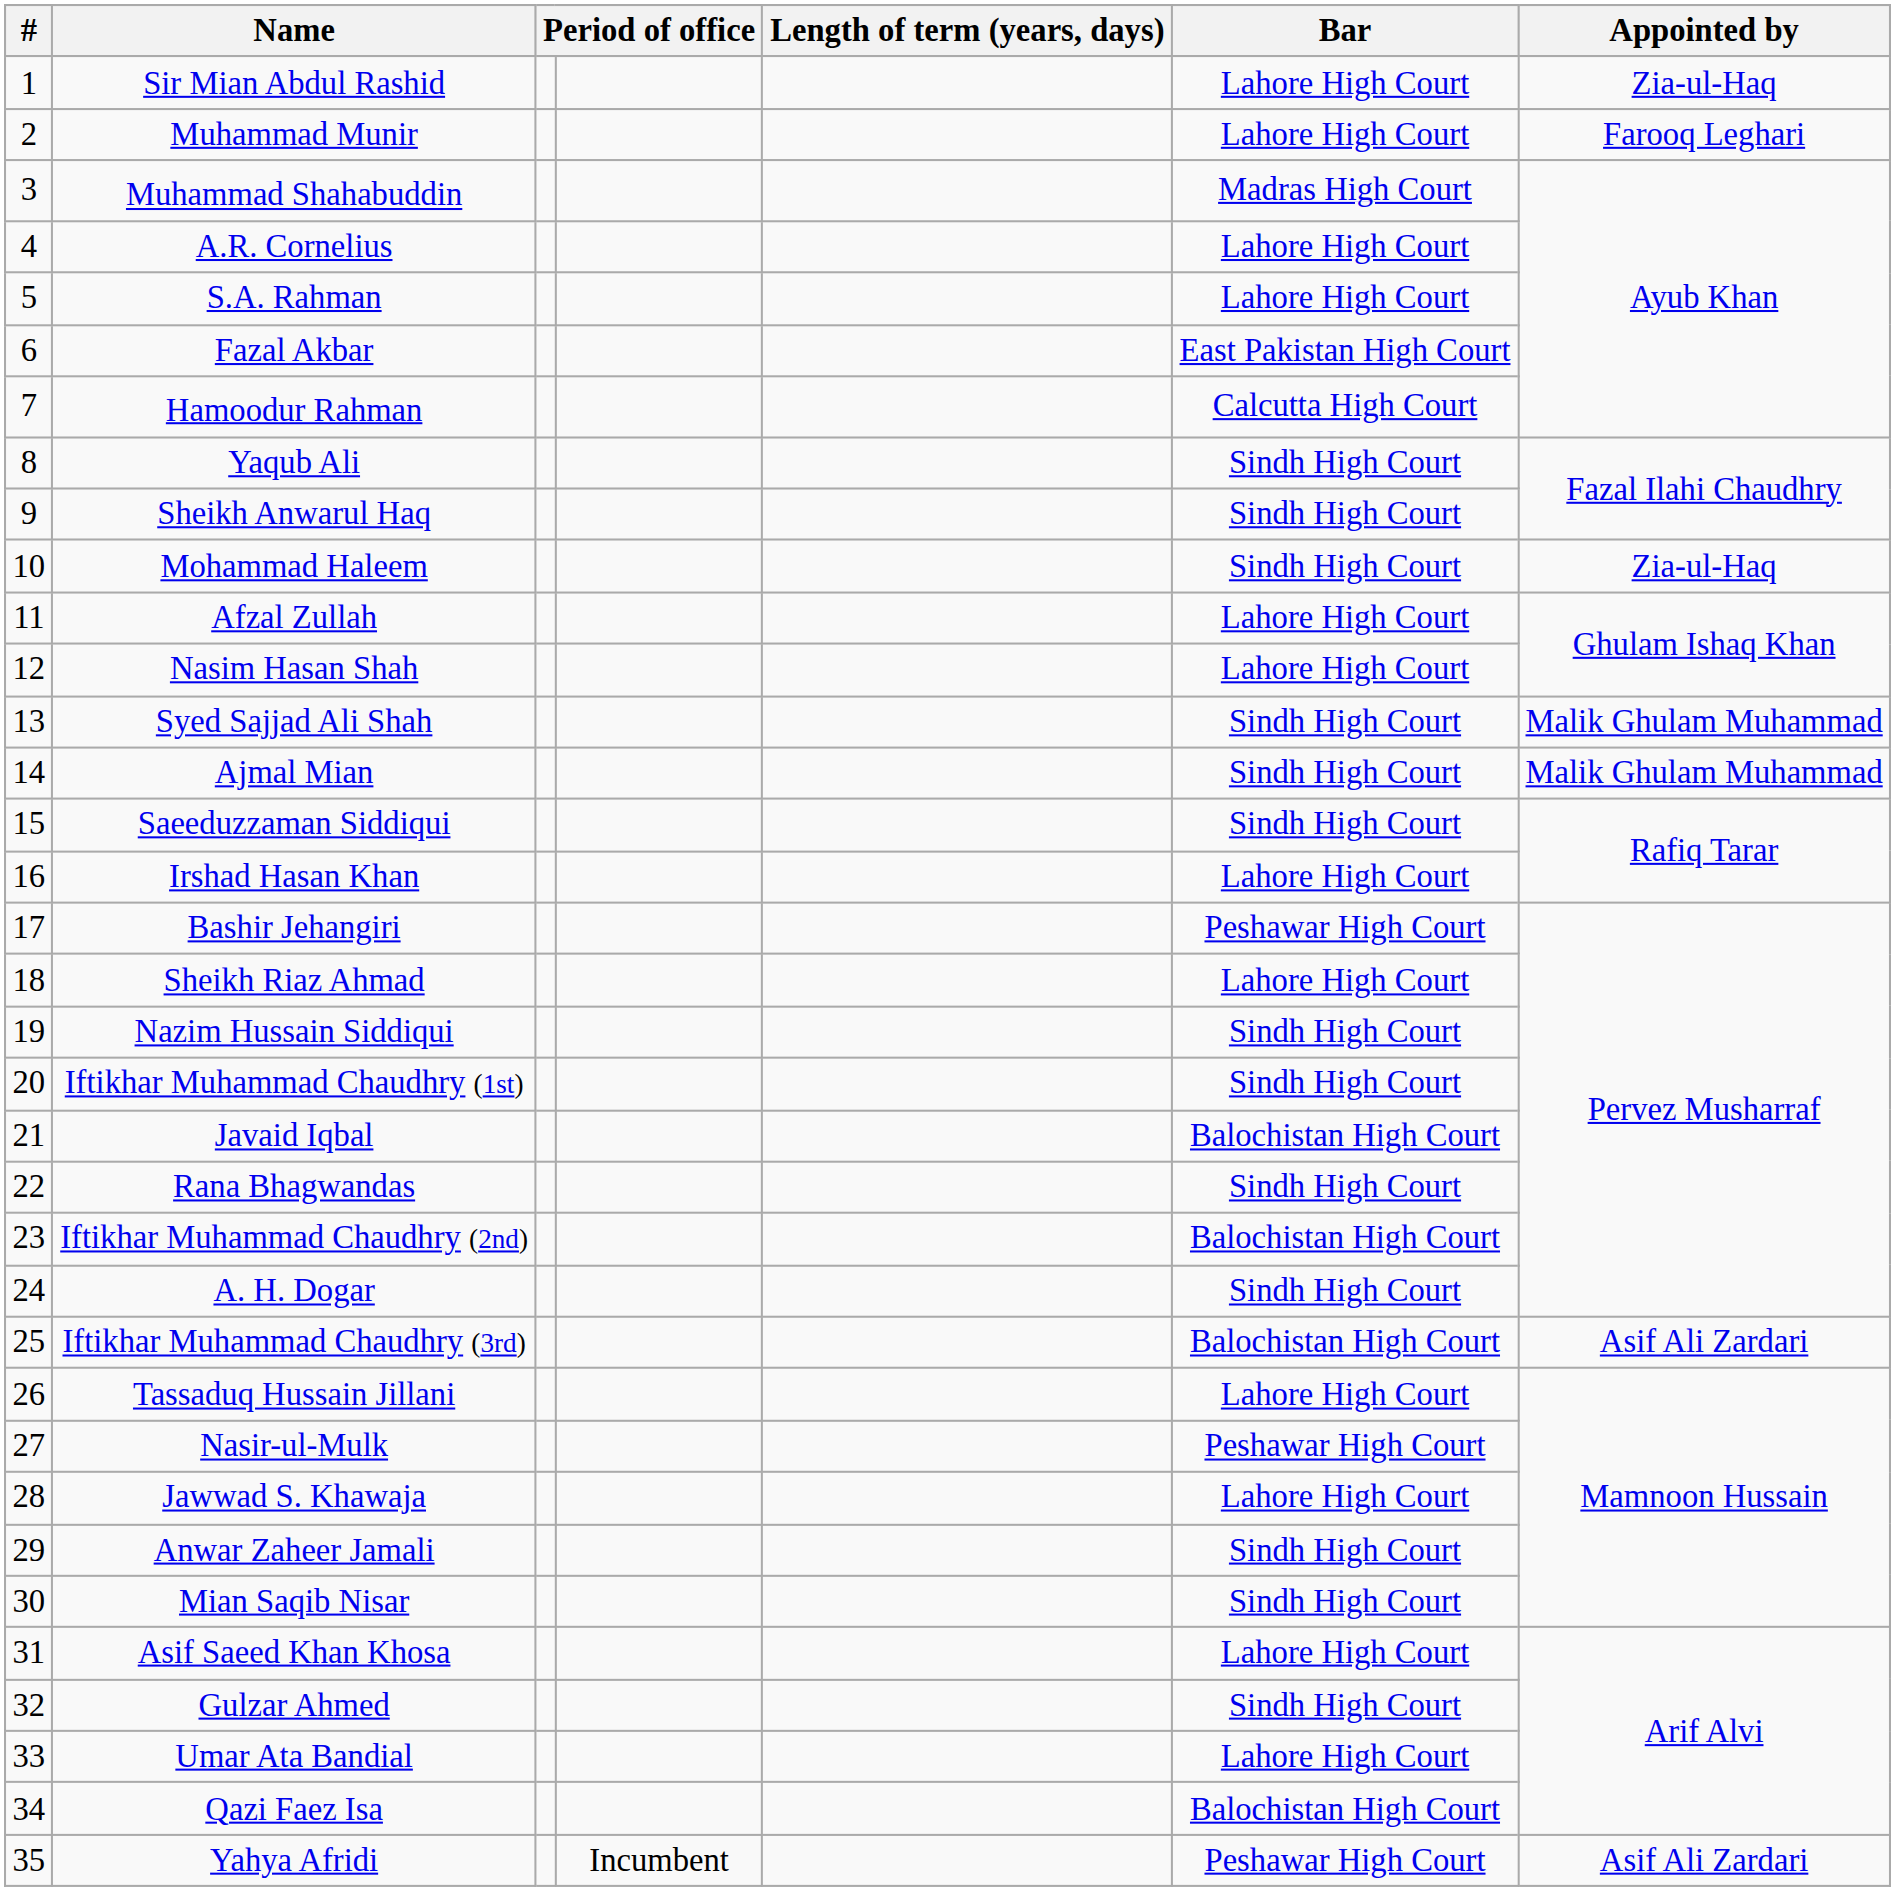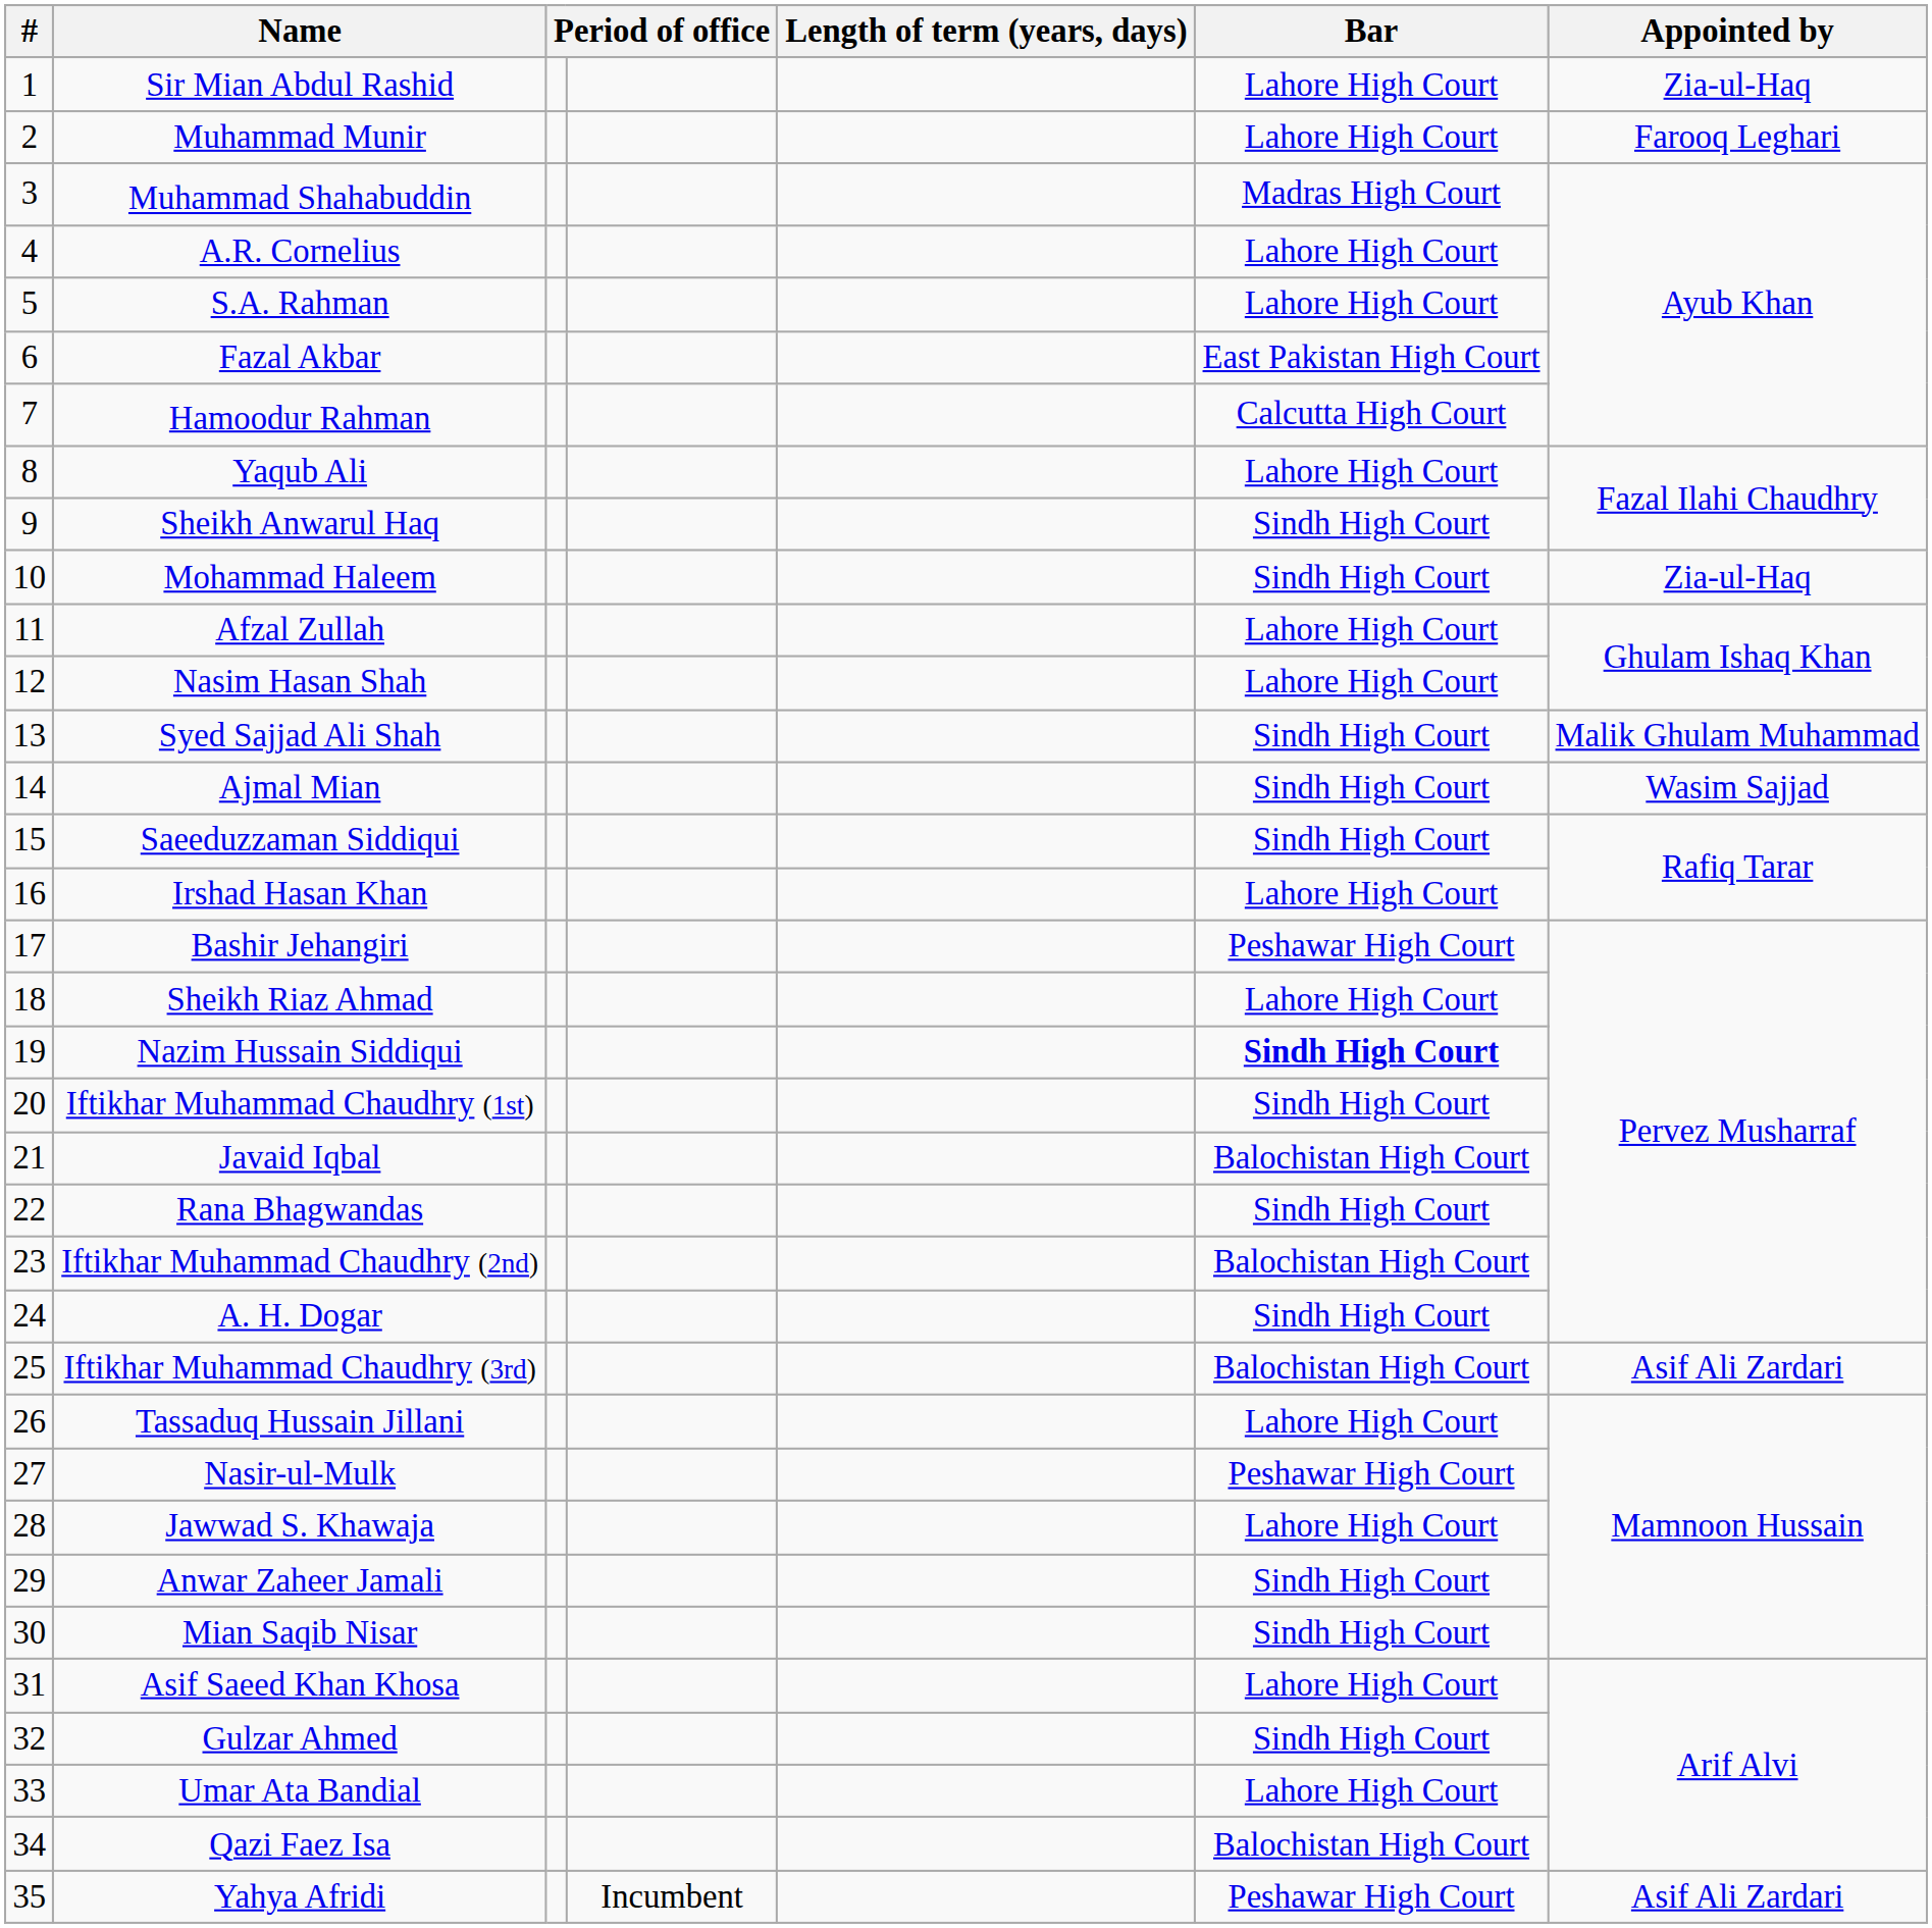Yaqub Ali | Bar: Sindh High Court -> Lahore High Court
Ajmal Mian | Appointed by: Malik Ghulam Muhammad -> Wasim Sajjad
Nazim Hussain Siddiqui | Bar: normal -> bold
